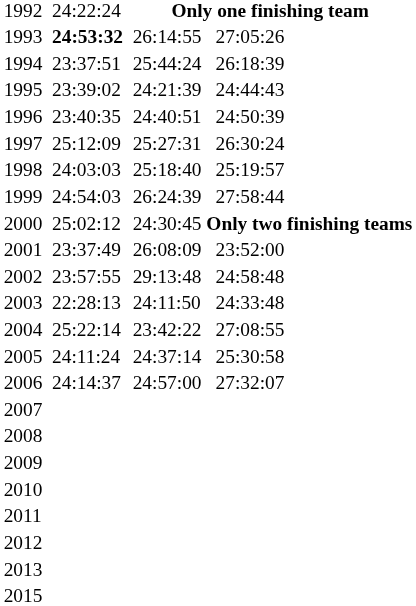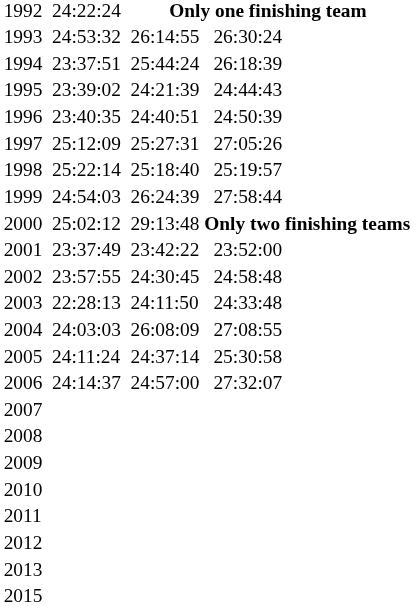1993 | column 3: bold -> normal
1993 | column 7: 27:05:26 -> 26:30:24
1997 | column 7: 26:30:24 -> 27:05:26
1998 | column 3: 24:03:03 -> 25:22:14
2000 | column 5: 24:30:45 -> 29:13:48
2001 | column 5: 26:08:09 -> 23:42:22
2002 | column 5: 29:13:48 -> 24:30:45
2004 | column 3: 25:22:14 -> 24:03:03
2004 | column 5: 23:42:22 -> 26:08:09
